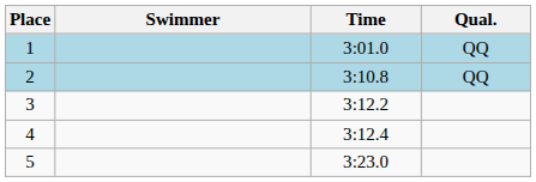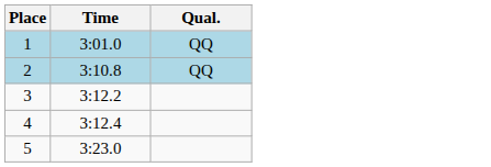- column: Swimmer
